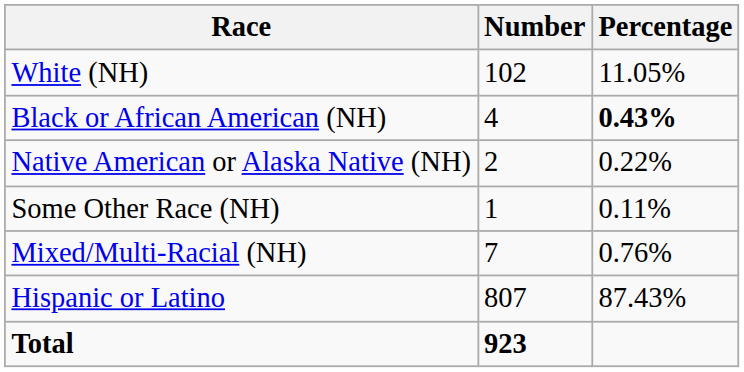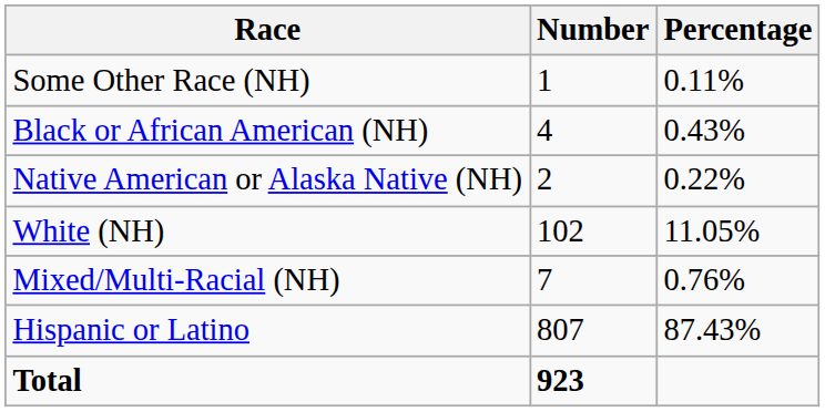rows swapped: White (NH) <-> Some Other Race (NH)
Black or African American (NH) | Percentage: bold -> normal
